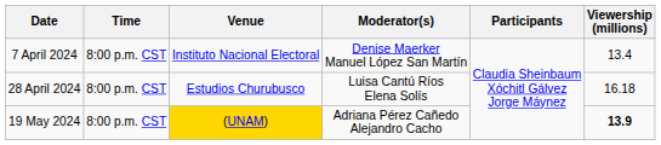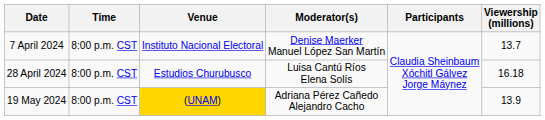7 April 2024 | Viewership (millions): 13.4 -> 13.7
19 May 2024 | Viewership (millions): bold -> normal
